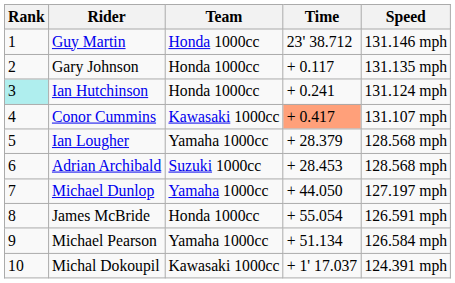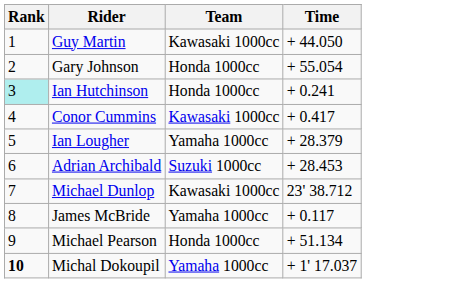- column: Speed | 131.146 mph | 131.135 mph | 131.124 mph | 131.107 mph | 128.568 mph | 128.568 mph | 127.197 mph | 126.591 mph | 126.584 mph | 124.391 mph
Guy Martin | Team: Honda 1000cc -> Kawasaki 1000cc
Guy Martin | Time: 23' 38.712 -> + 44.050
Gary Johnson | Time: + 0.117 -> + 55.054
Conor Cummins | Time: lightsalmon background -> no background
Michael Dunlop | Team: Yamaha 1000cc -> Kawasaki 1000cc
Michael Dunlop | Time: + 44.050 -> 23' 38.712
James McBride | Team: Honda 1000cc -> Yamaha 1000cc
James McBride | Time: + 55.054 -> + 0.117
Michael Pearson | Team: Yamaha 1000cc -> Honda 1000cc
Michal Dokoupil | Rank: normal -> bold
Michal Dokoupil | Team: Kawasaki 1000cc -> Yamaha 1000cc
